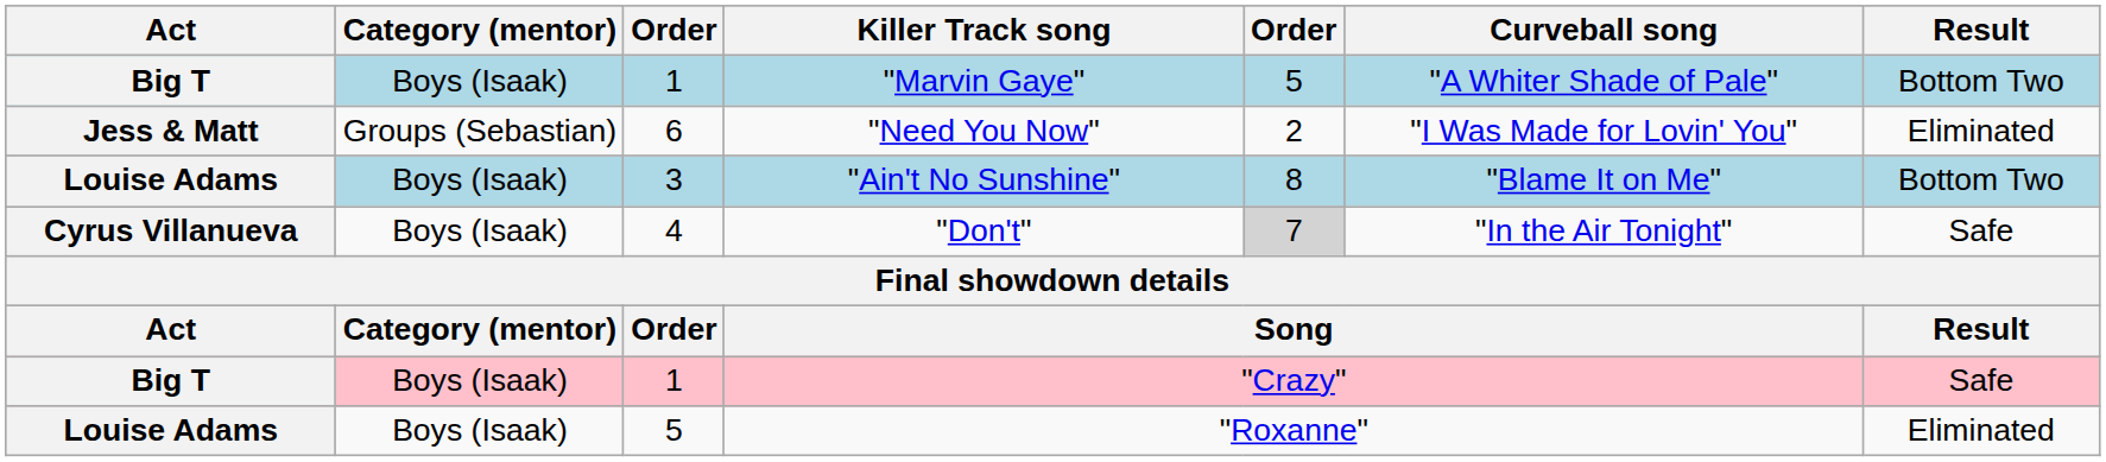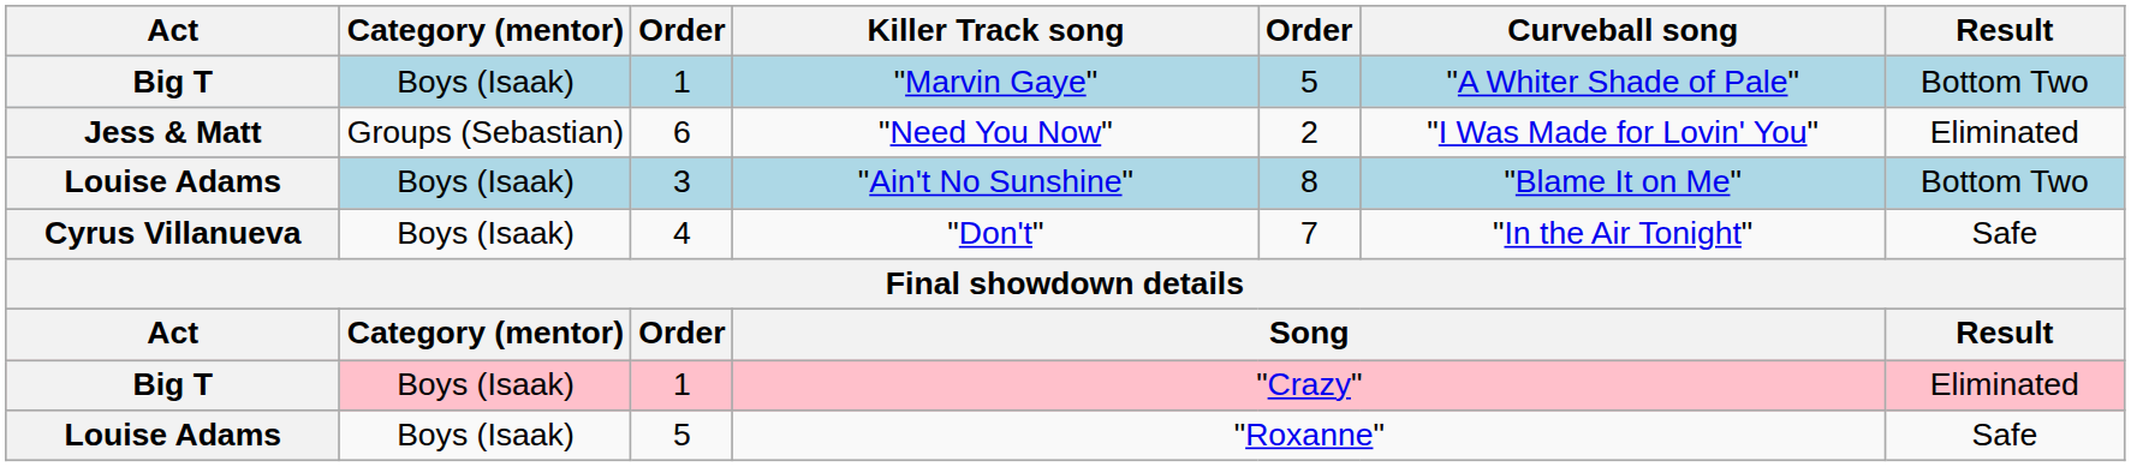"Don't" | column 5: lightgrey background -> no background
"Crazy" | Result: Safe -> Eliminated
"Roxanne" | Result: Eliminated -> Safe
